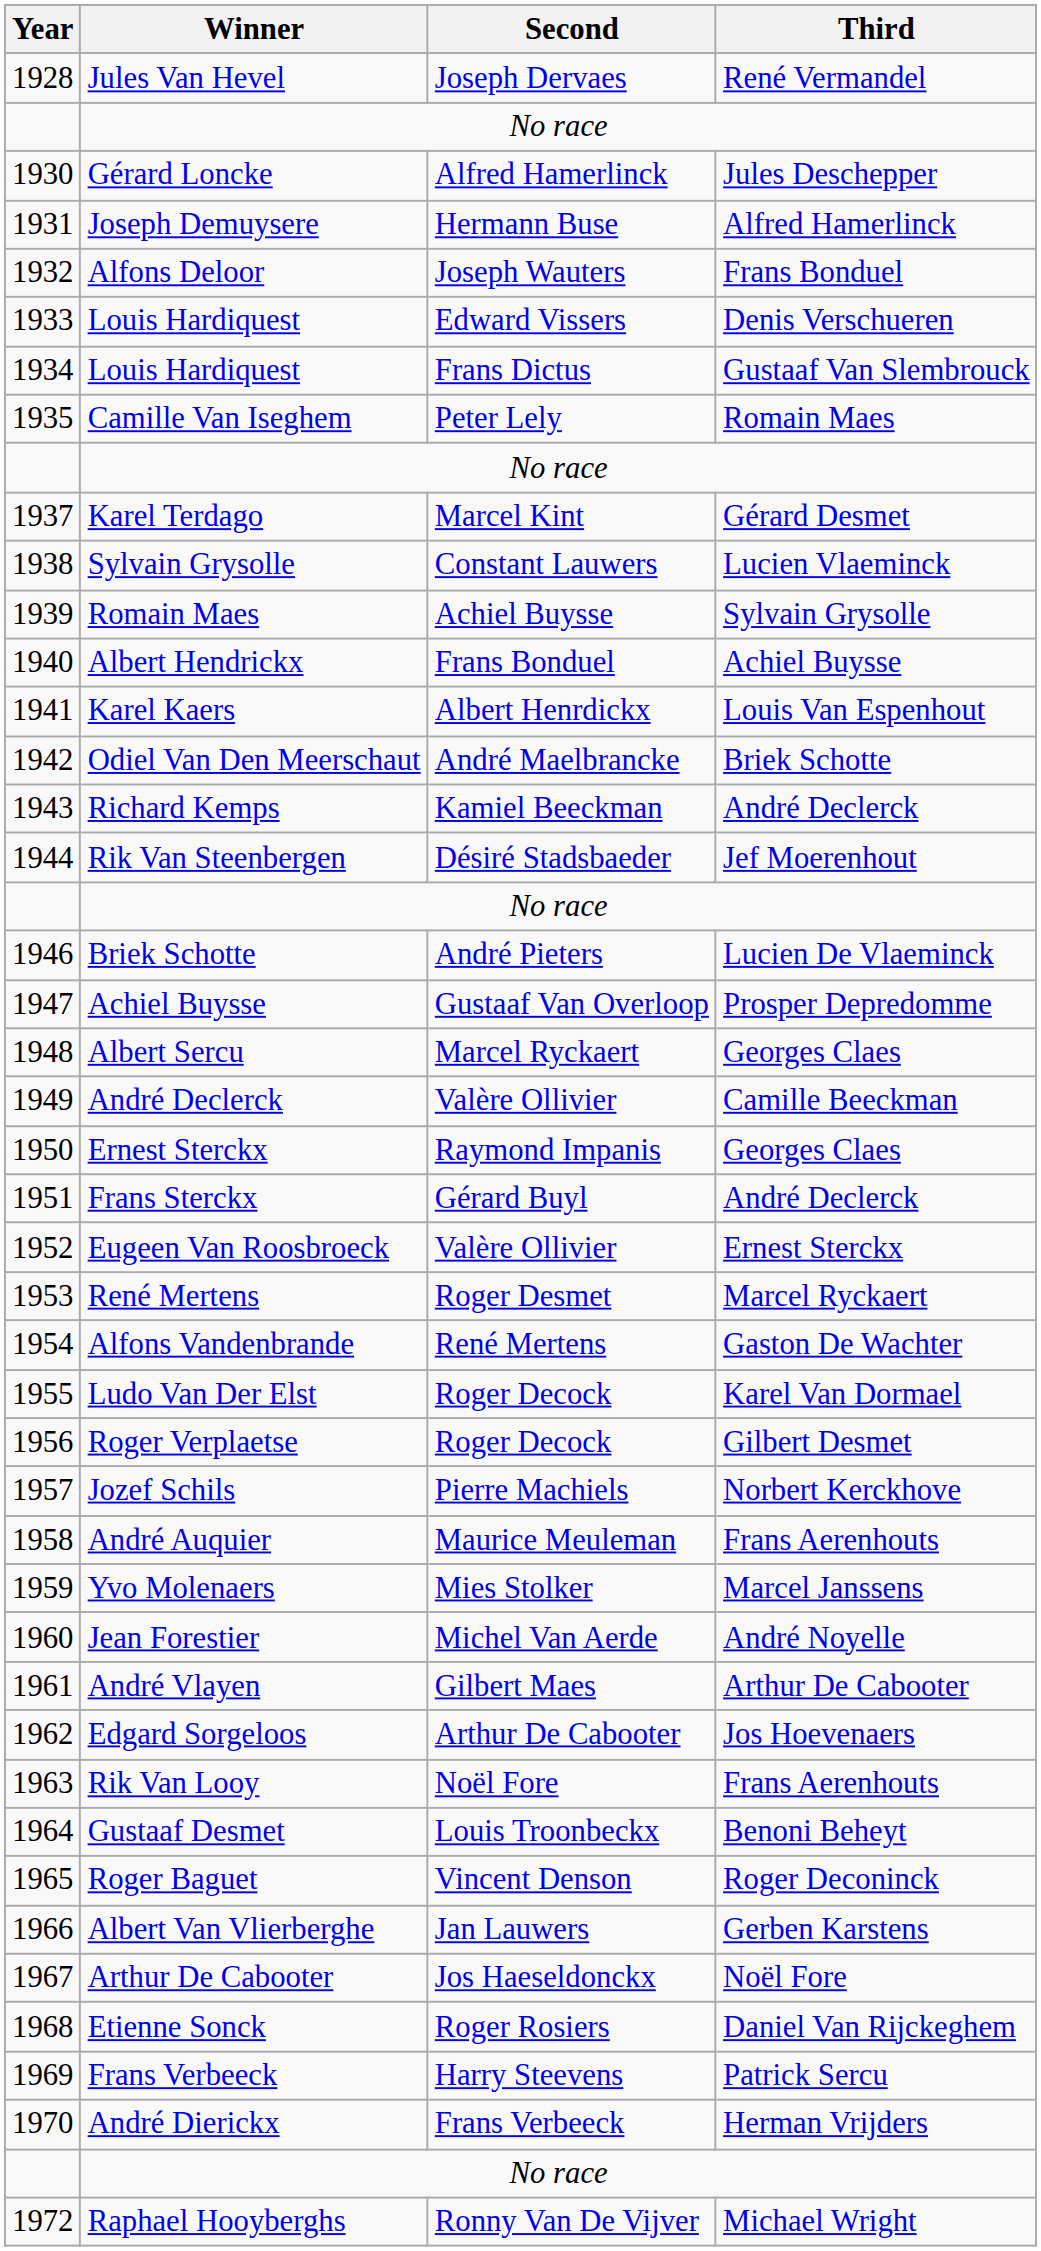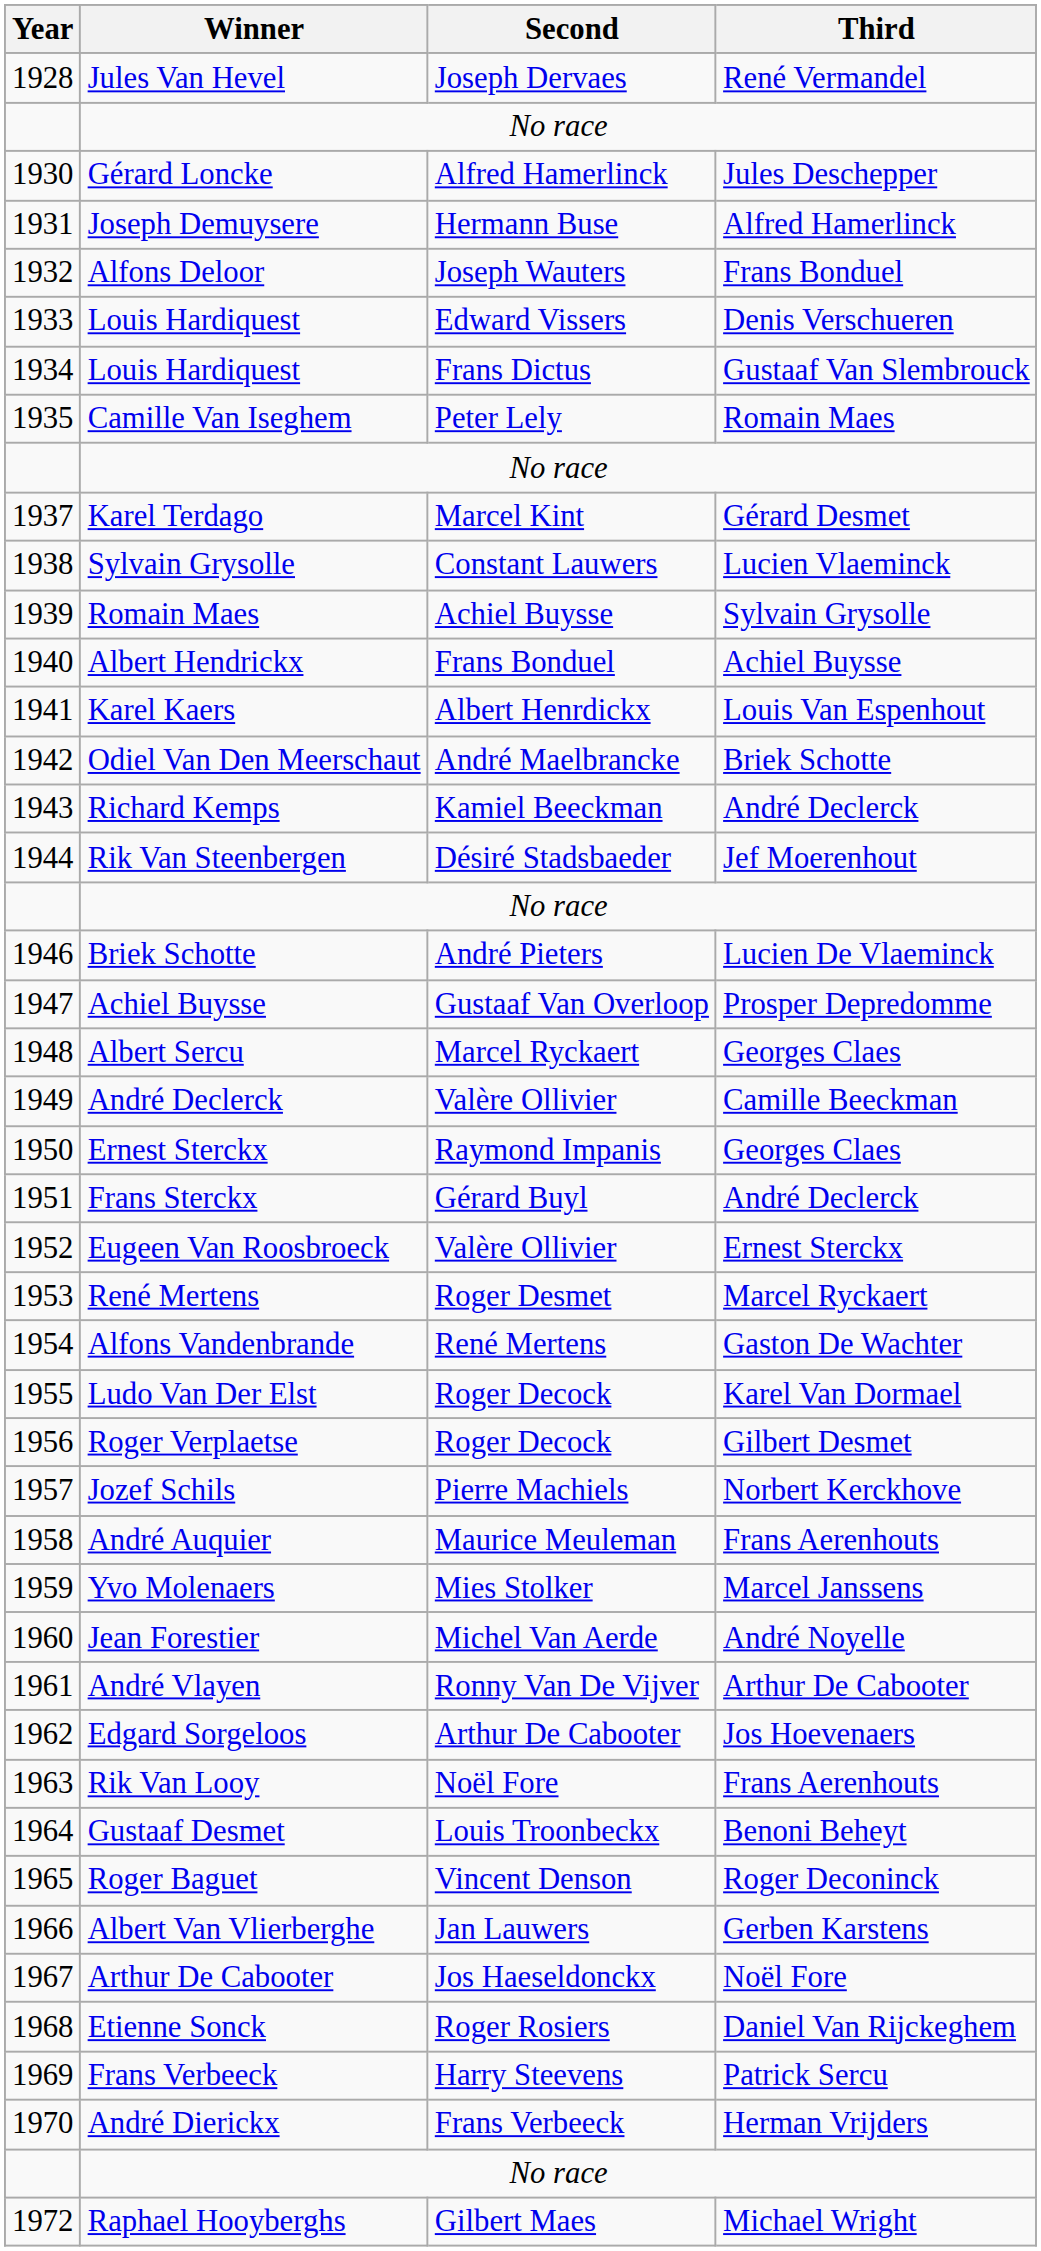André Vlayen | Second: Gilbert Maes -> Ronny Van De Vijver
Raphael Hooyberghs | Second: Ronny Van De Vijver -> Gilbert Maes
